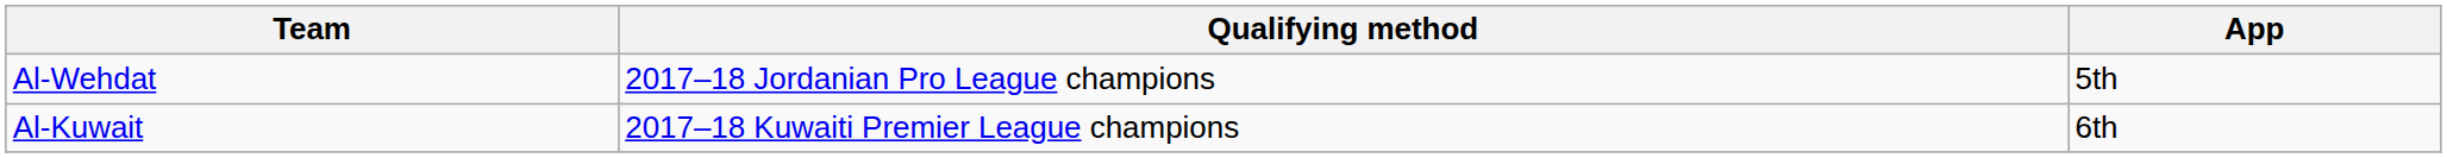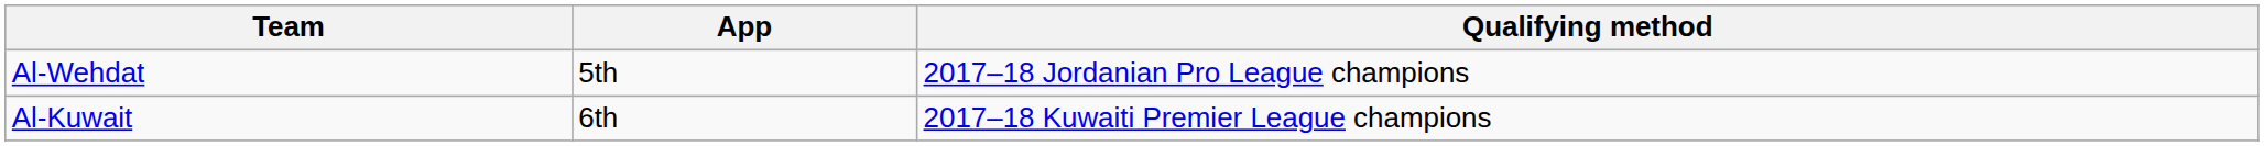columns swapped: Qualifying method <-> App
